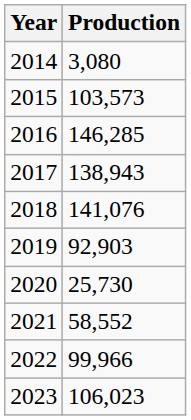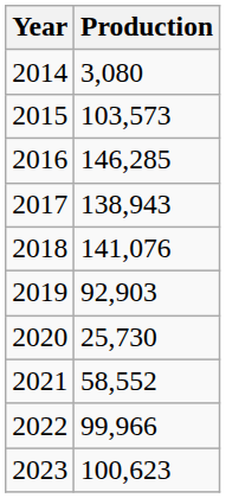2023 | Production: 106,023 -> 100,623
